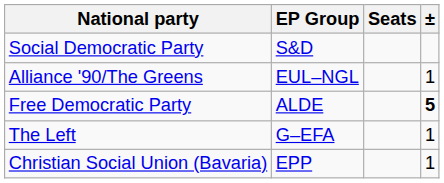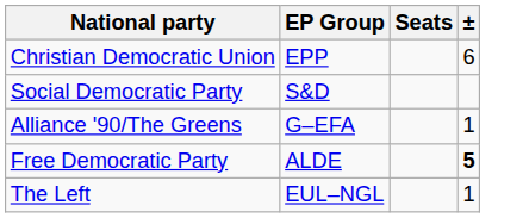+ row: Christian Democratic Union | EPP | 6
Alliance '90/The Greens | EP Group: EUL–NGL -> G–EFA
The Left | EP Group: G–EFA -> EUL–NGL
- row: Christian Social Union (Bavaria) | EPP | 1
